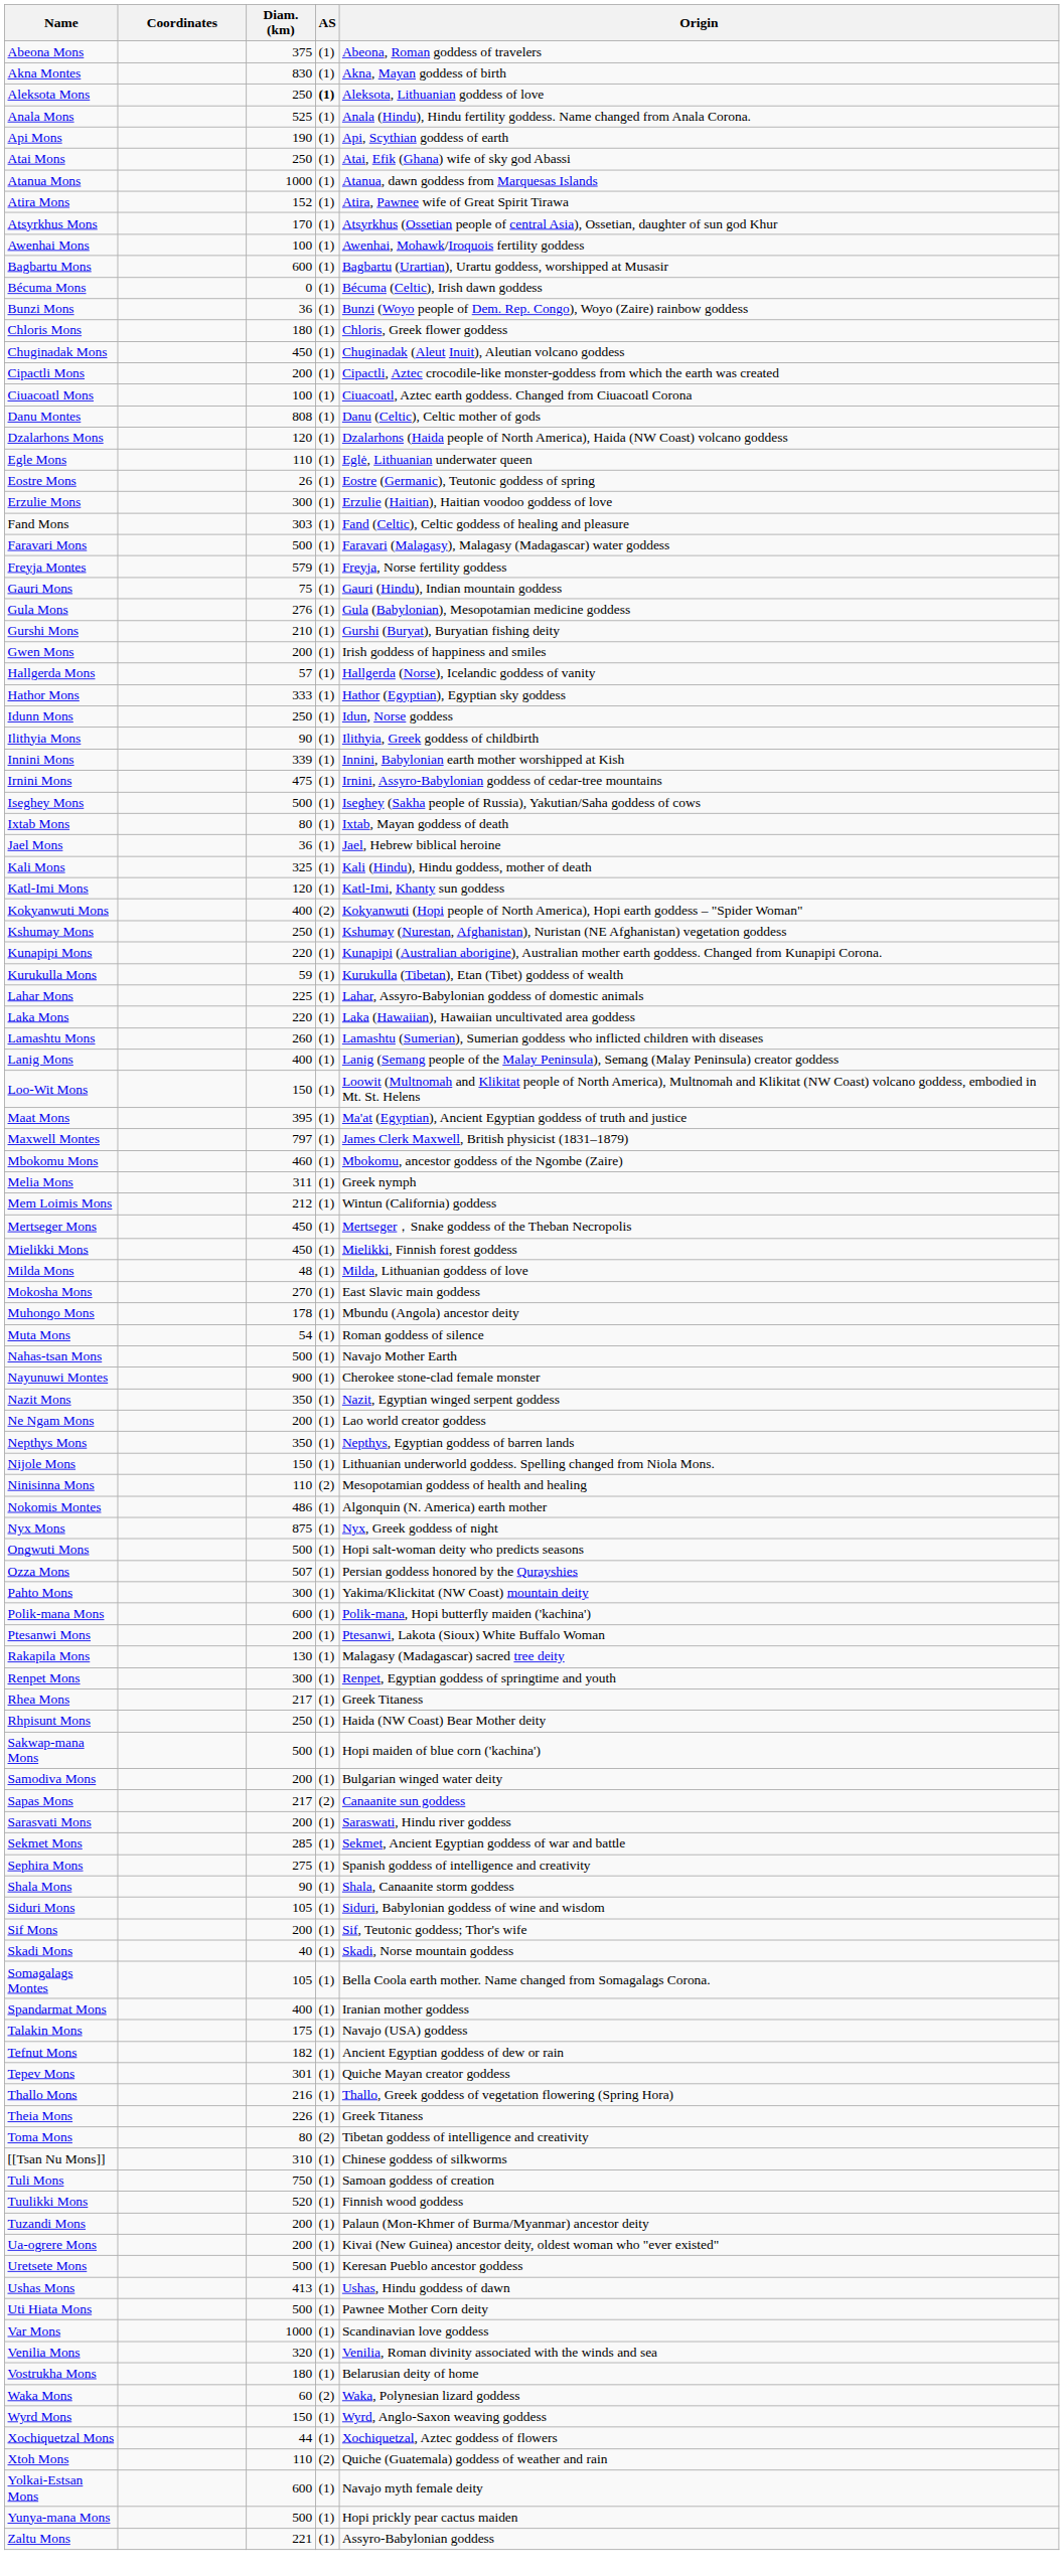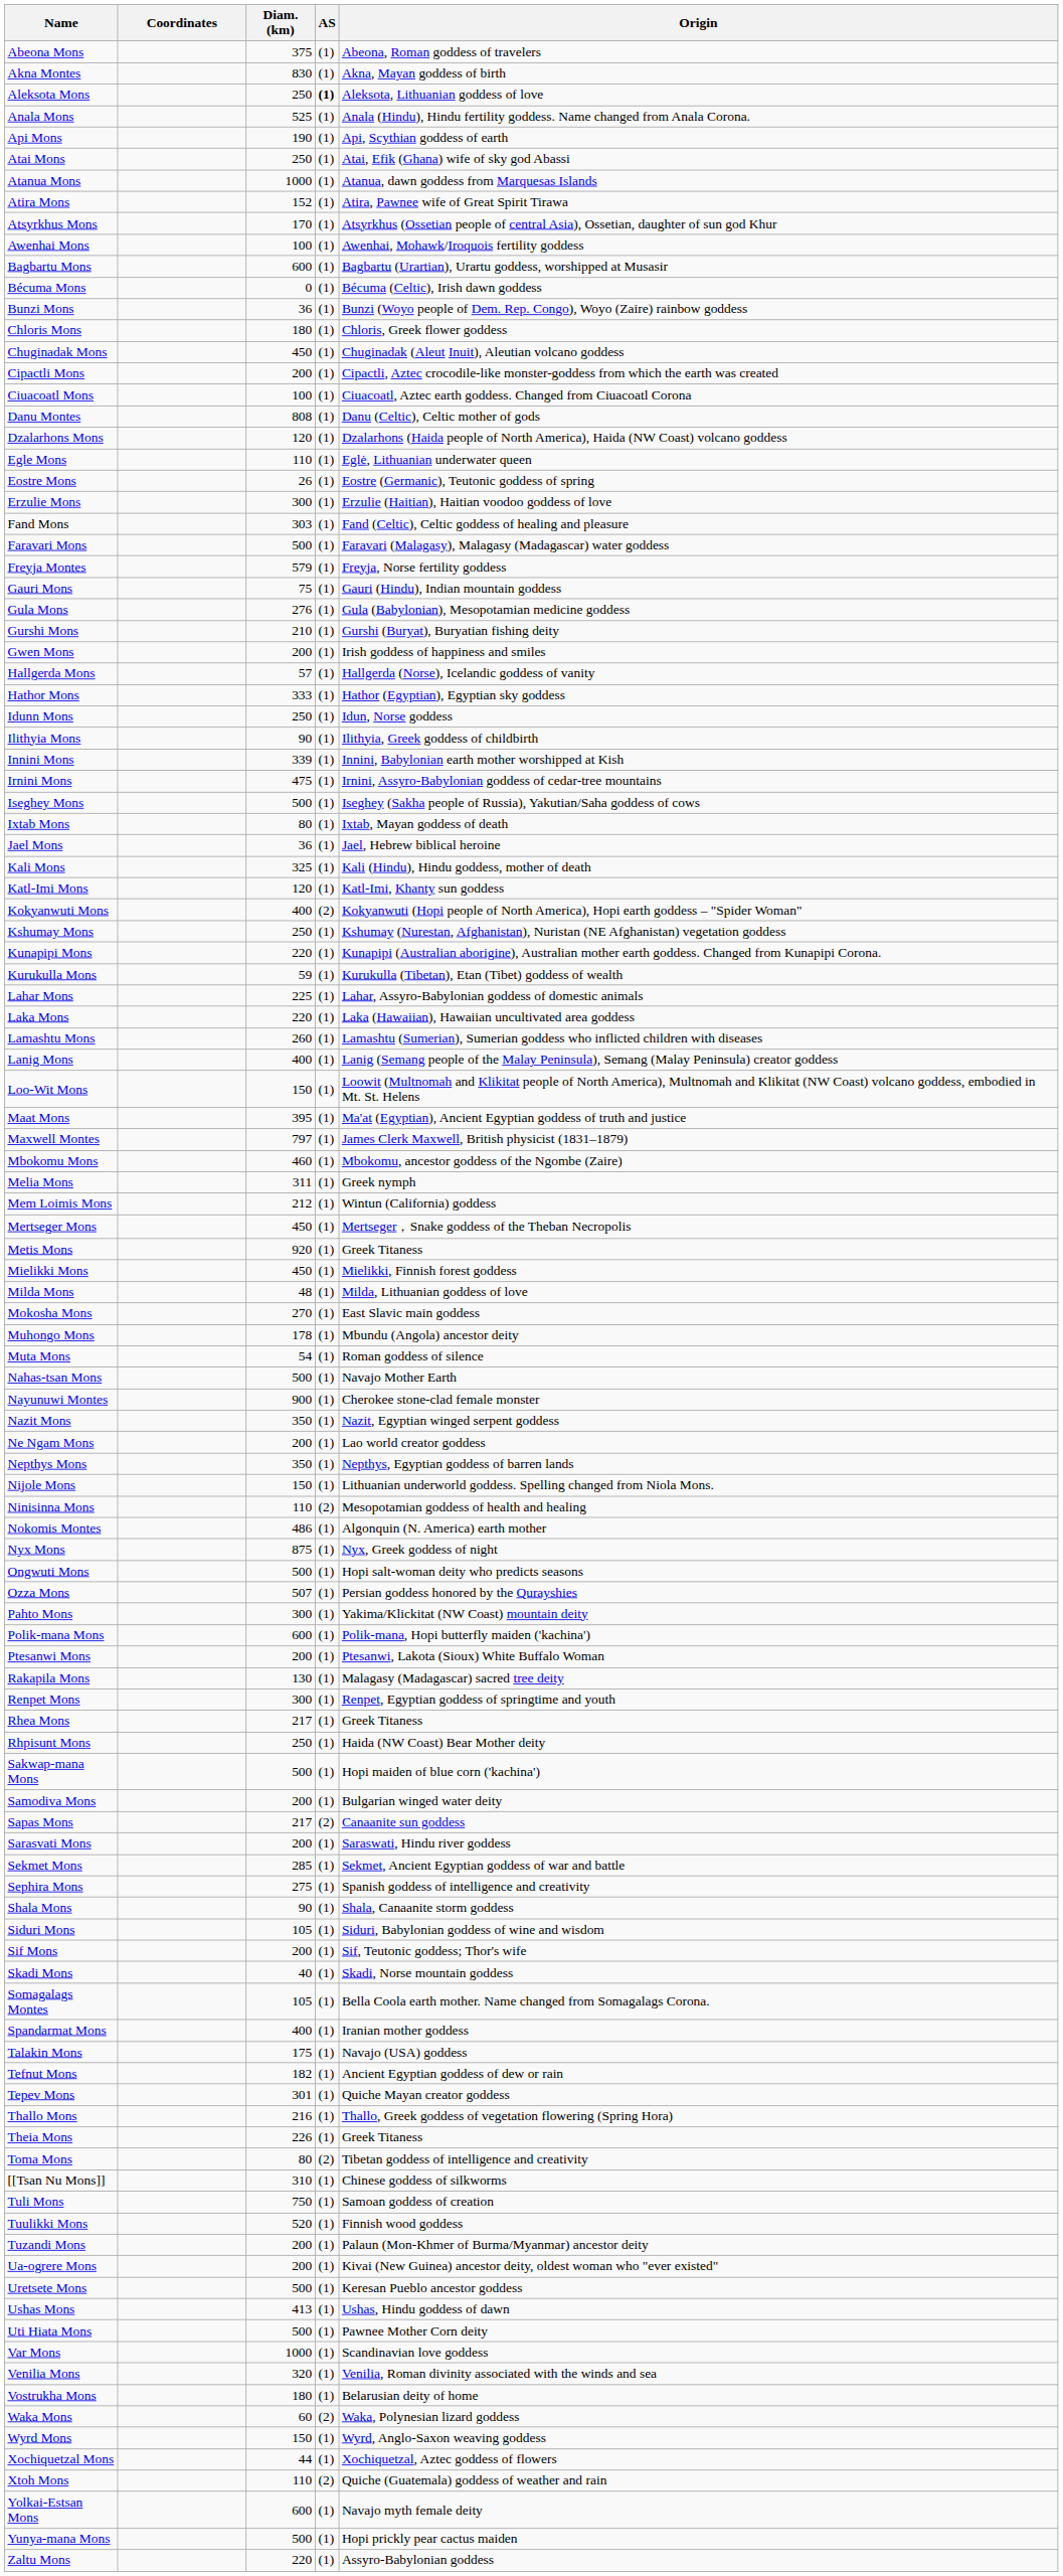+ row: Metis Mons | 920 | (1) | Greek Titaness
Zaltu Mons | Diam. (km): 221 -> 220
